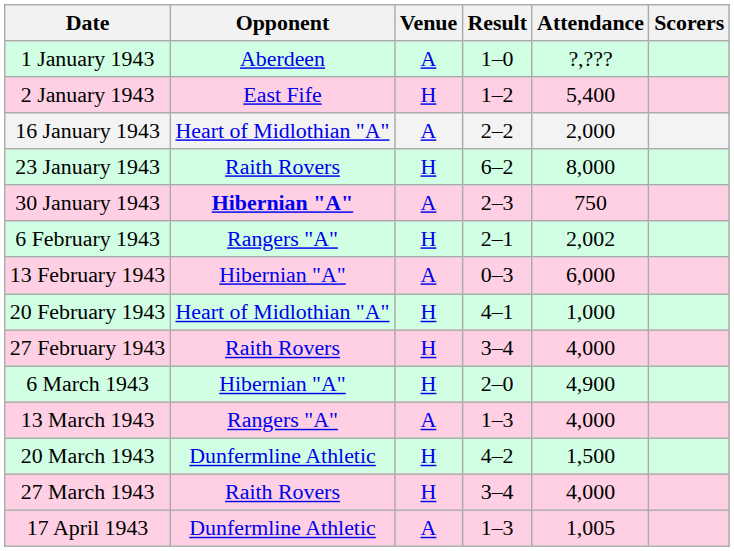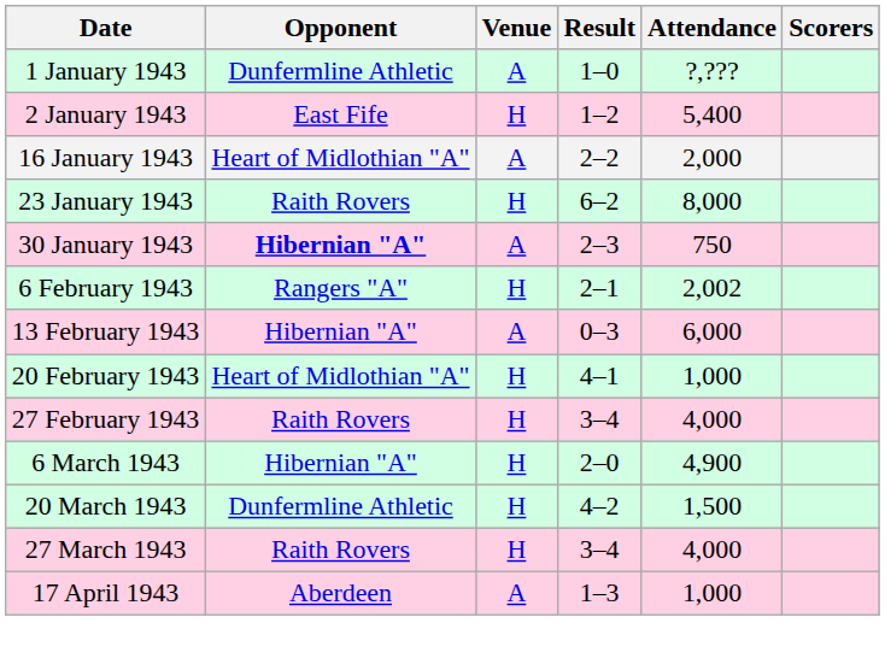1 January 1943 | Opponent: Aberdeen -> Dunfermline Athletic
- row: 13 March 1943 | Rangers "A" | A | 1–3 | 4,000
17 April 1943 | Opponent: Dunfermline Athletic -> Aberdeen
17 April 1943 | Attendance: 1,005 -> 1,000
